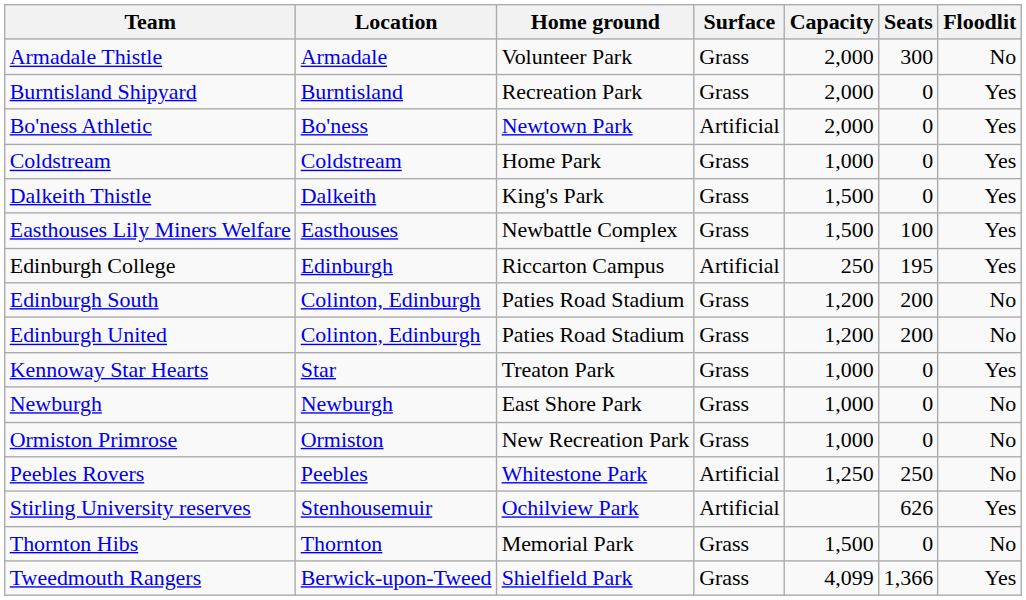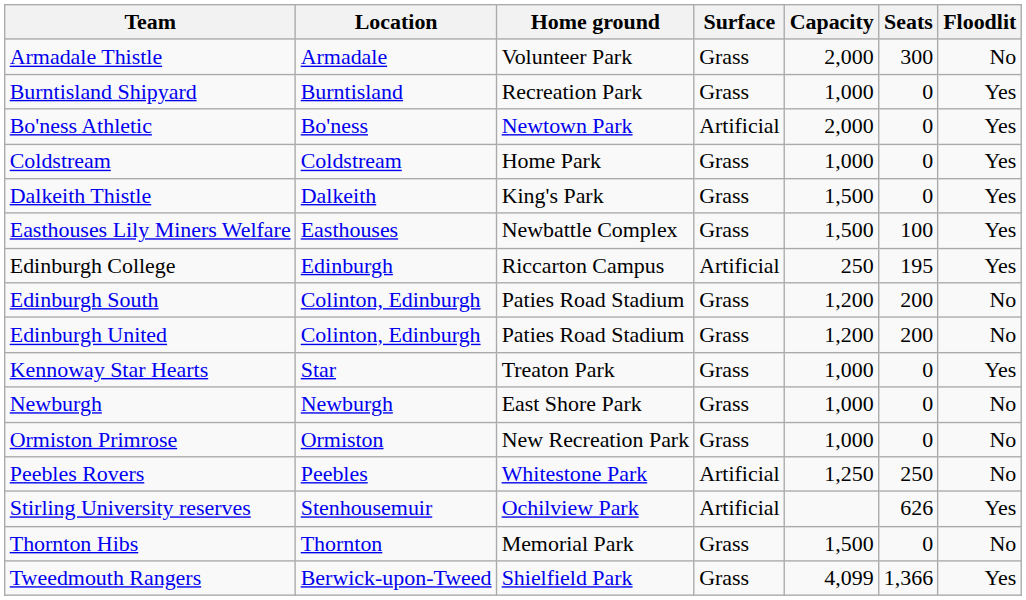Burntisland Shipyard | Capacity: 2,000 -> 1,000
